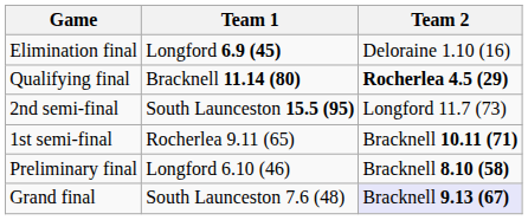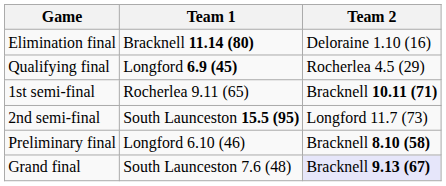Elimination final | Team 1: Longford 6.9 (45) -> Bracknell 11.14 (80)
Qualifying final | Team 1: Bracknell 11.14 (80) -> Longford 6.9 (45)
Qualifying final | Team 2: bold -> normal
rows swapped: 1st semi-final <-> 2nd semi-final
